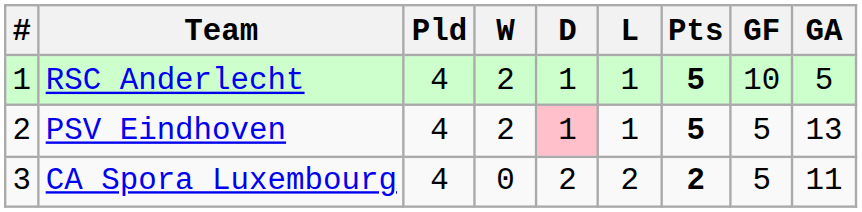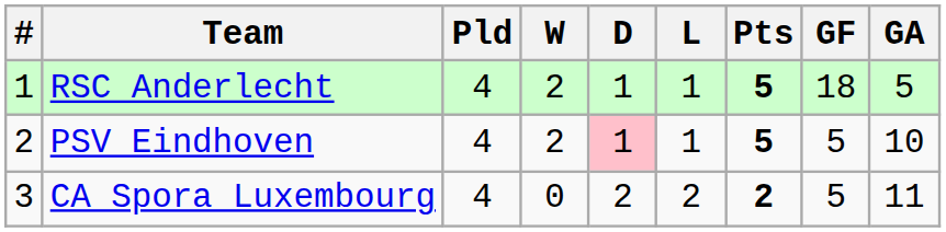RSC Anderlecht | GF: 10 -> 18
PSV Eindhoven | GA: 13 -> 10
